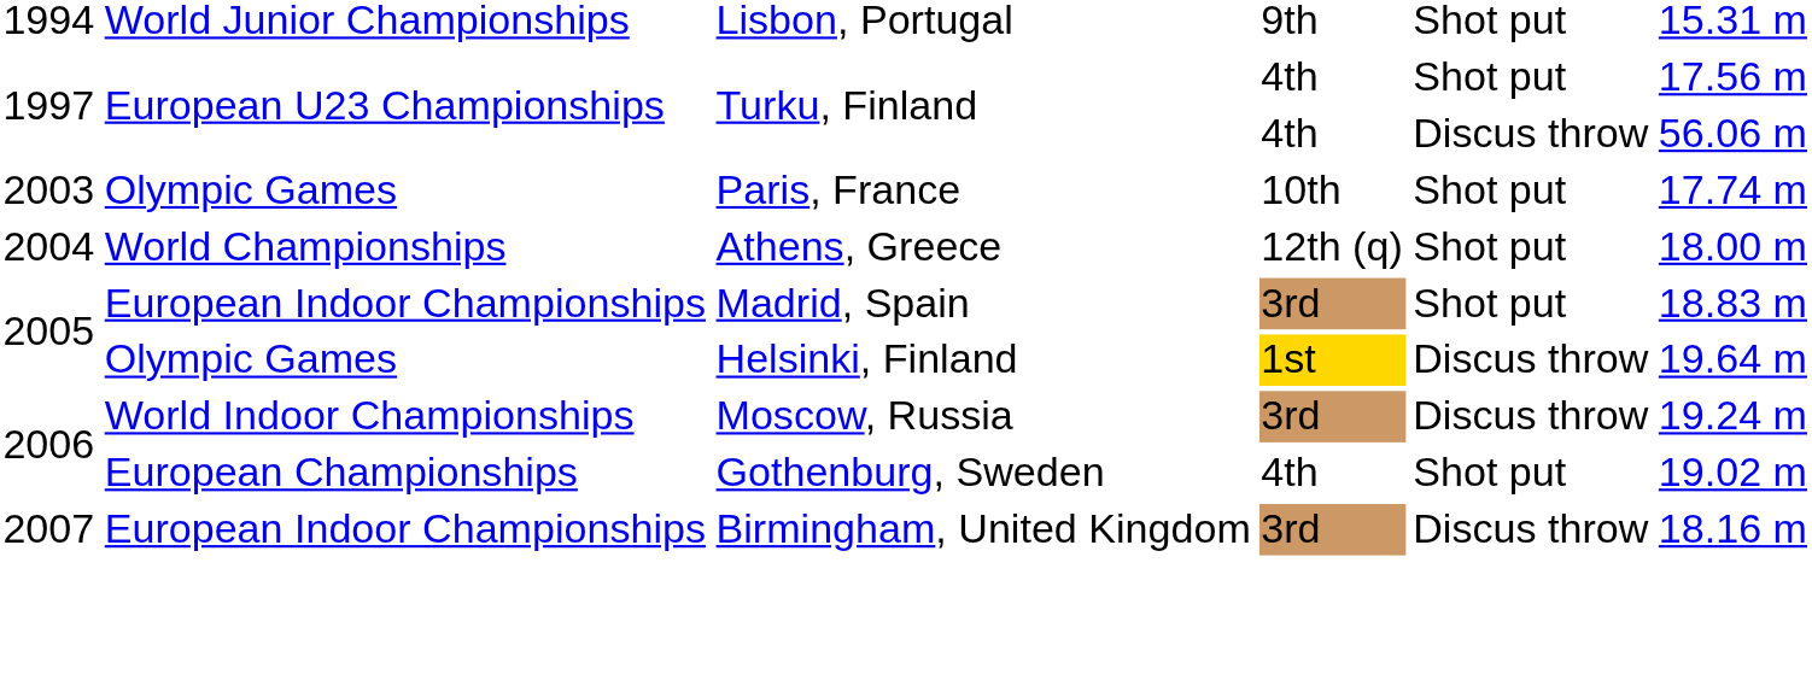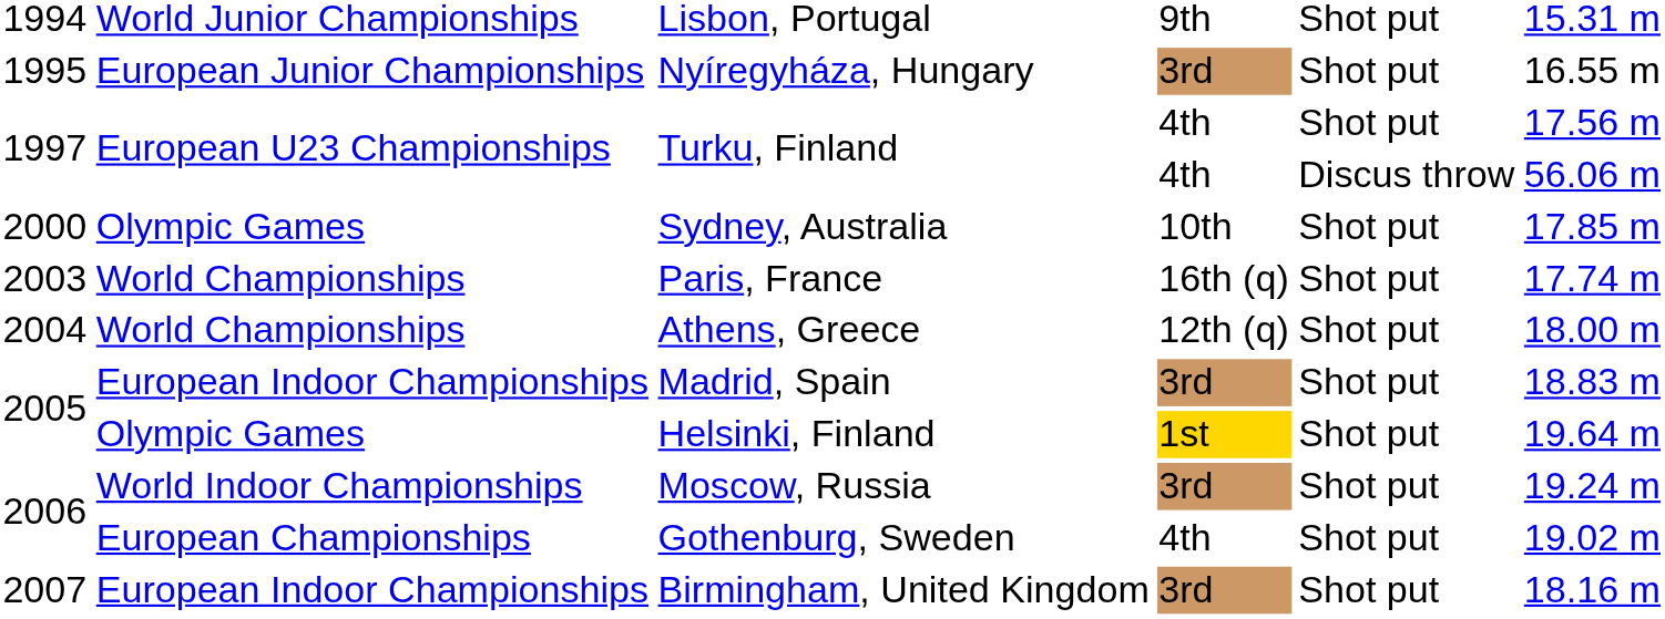+ row: 1995 | European Junior Championships | Nyíregyháza, Hungary | 3rd | Shot put | 16.55 m
+ row: 2000 | Olympic Games | Sydney, Australia | 10th | Shot put | 17.85 m
Paris, France | column 2: Olympic Games -> World Championships
Paris, France | column 4: 10th -> 16th (q)
Helsinki, Finland | column 5: Discus throw -> Shot put
Moscow, Russia | column 5: Discus throw -> Shot put
Birmingham, United Kingdom | column 5: Discus throw -> Shot put
